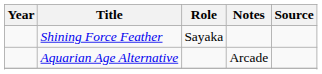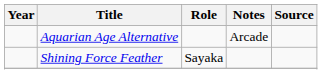rows swapped: Aquarian Age Alternative <-> Shining Force Feather
